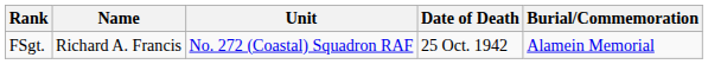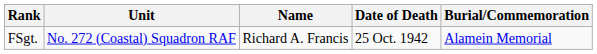columns swapped: Name <-> Unit
